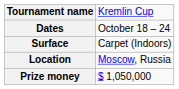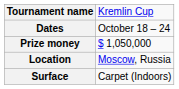rows swapped: Surface <-> Prize money
